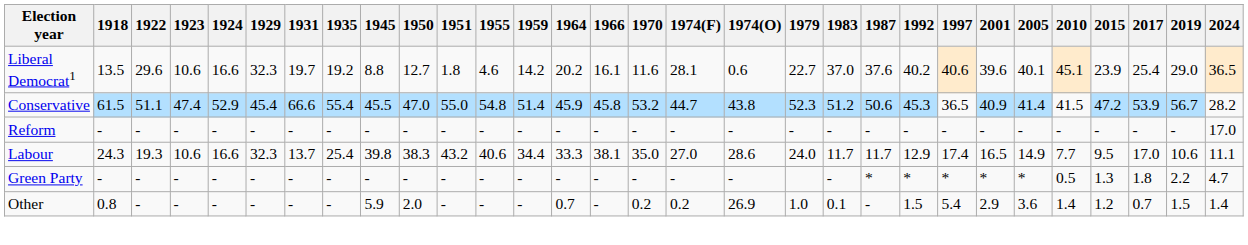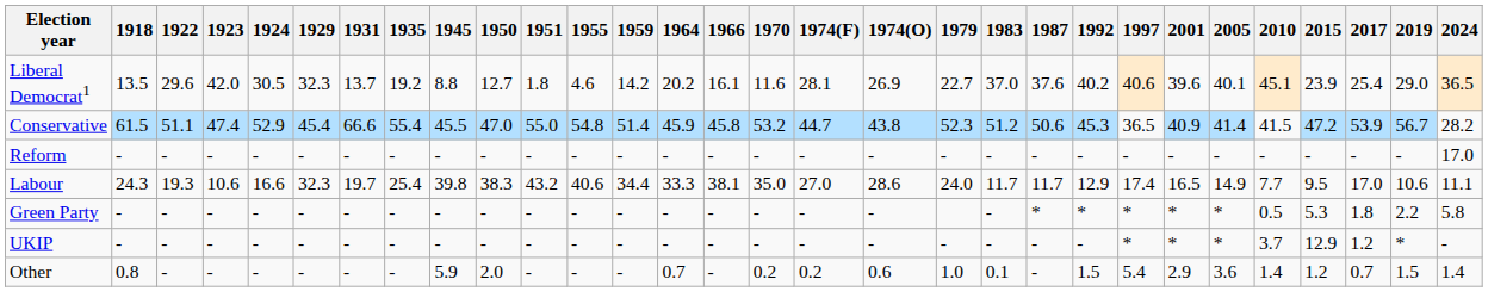Liberal Democrat1 | 1923: 10.6 -> 42.0
Liberal Democrat1 | 1924: 16.6 -> 30.5
Liberal Democrat1 | 1931: 19.7 -> 13.7
Liberal Democrat1 | 1974(O): 0.6 -> 26.9
Labour | 1931: 13.7 -> 19.7
Green Party | 2015: 1.3 -> 5.3
Green Party | 2024: 4.7 -> 5.8
+ row: UKIP | - | - | - | - | - | - | - | - | - | - | - | - | - | - | - | - | - | - | - | - | - | * | * | * | 3.7 | 12.9 | 1.2 | * | -
Other | 1974(O): 26.9 -> 0.6
